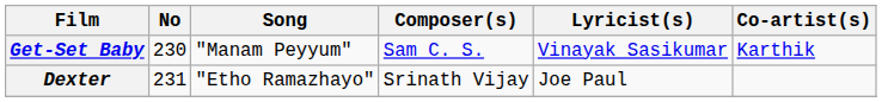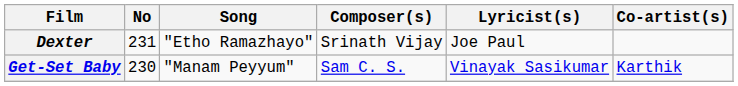rows swapped: Get-Set Baby <-> Dexter
